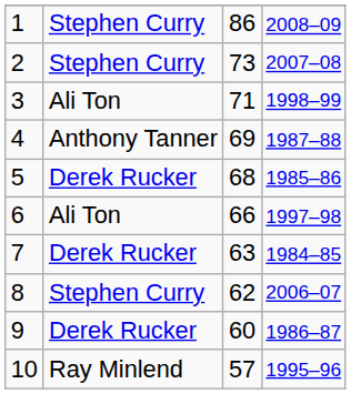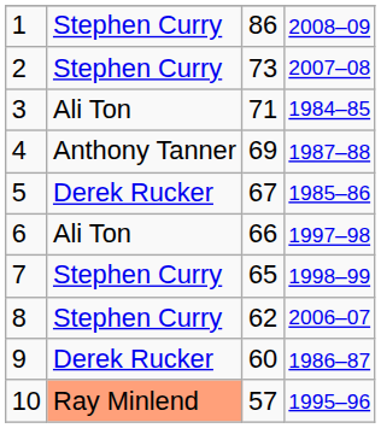3 | column 4: 1998–99 -> 1984–85
5 | column 3: 68 -> 67
7 | column 2: Derek Rucker -> Stephen Curry
7 | column 3: 63 -> 65
7 | column 4: 1984–85 -> 1998–99
10 | column 2: no background -> lightsalmon background
